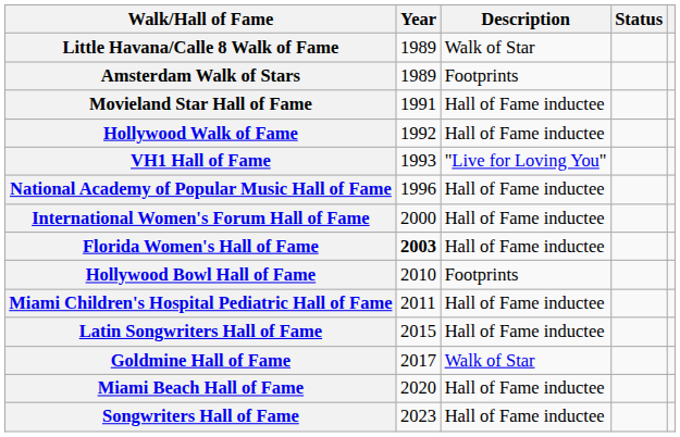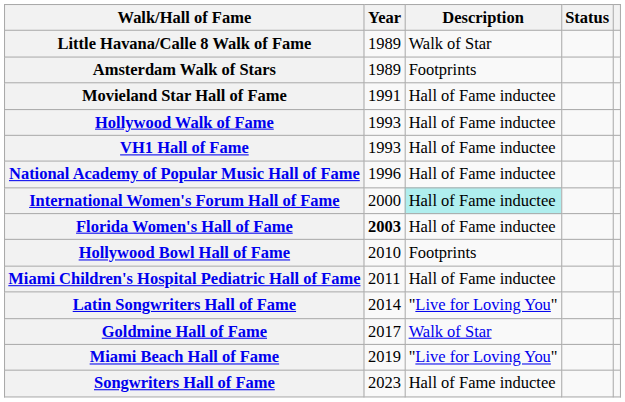Hollywood Walk of Fame | Year: 1992 -> 1993
VH1 Hall of Fame | Description: "Live for Loving You" -> Hall of Fame inductee
International Women's Forum Hall of Fame | Description: no background -> paleturquoise background
Latin Songwriters Hall of Fame | Year: 2015 -> 2014
Latin Songwriters Hall of Fame | Description: Hall of Fame inductee -> "Live for Loving You"
Miami Beach Hall of Fame | Year: 2020 -> 2019
Miami Beach Hall of Fame | Description: Hall of Fame inductee -> "Live for Loving You"
